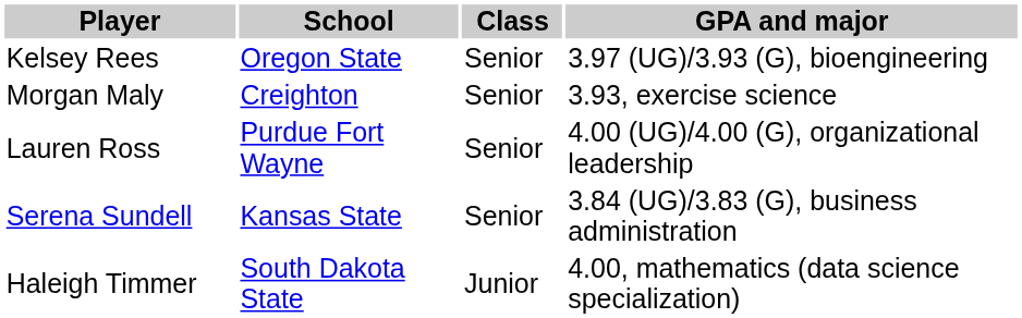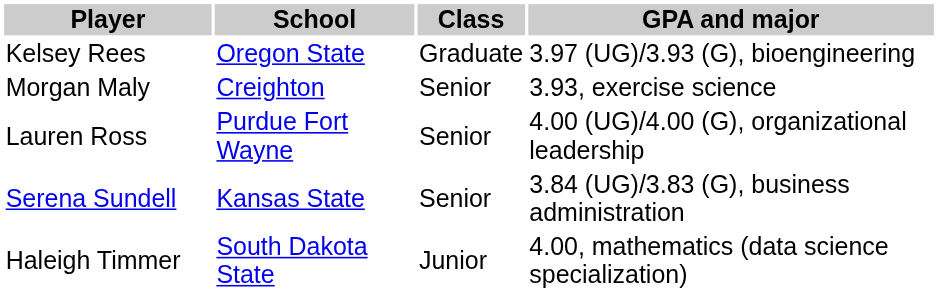Kelsey Rees | Class: Senior -> Graduate
